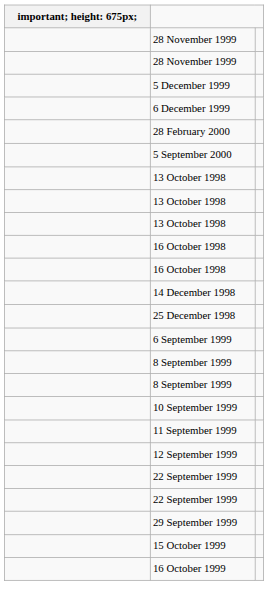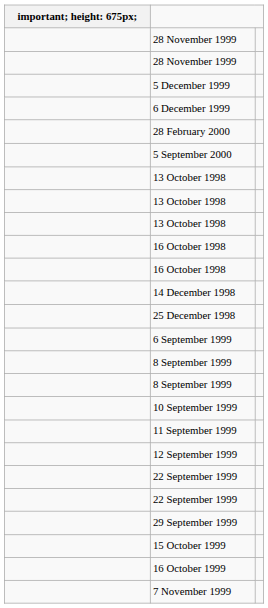+ row: 7 November 1999
